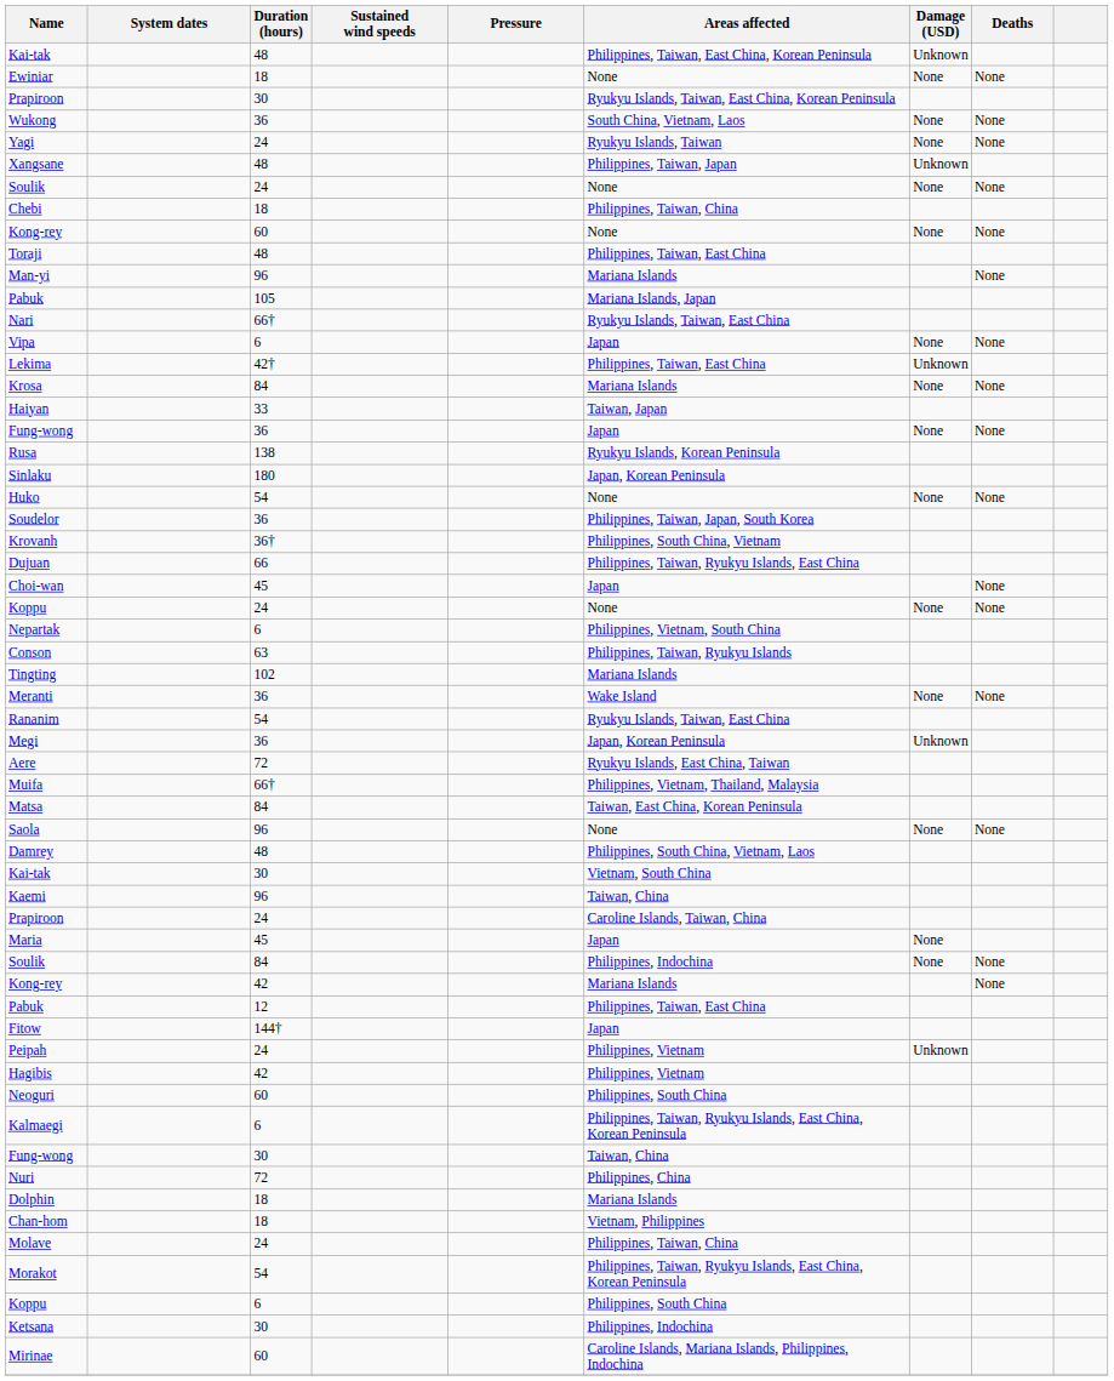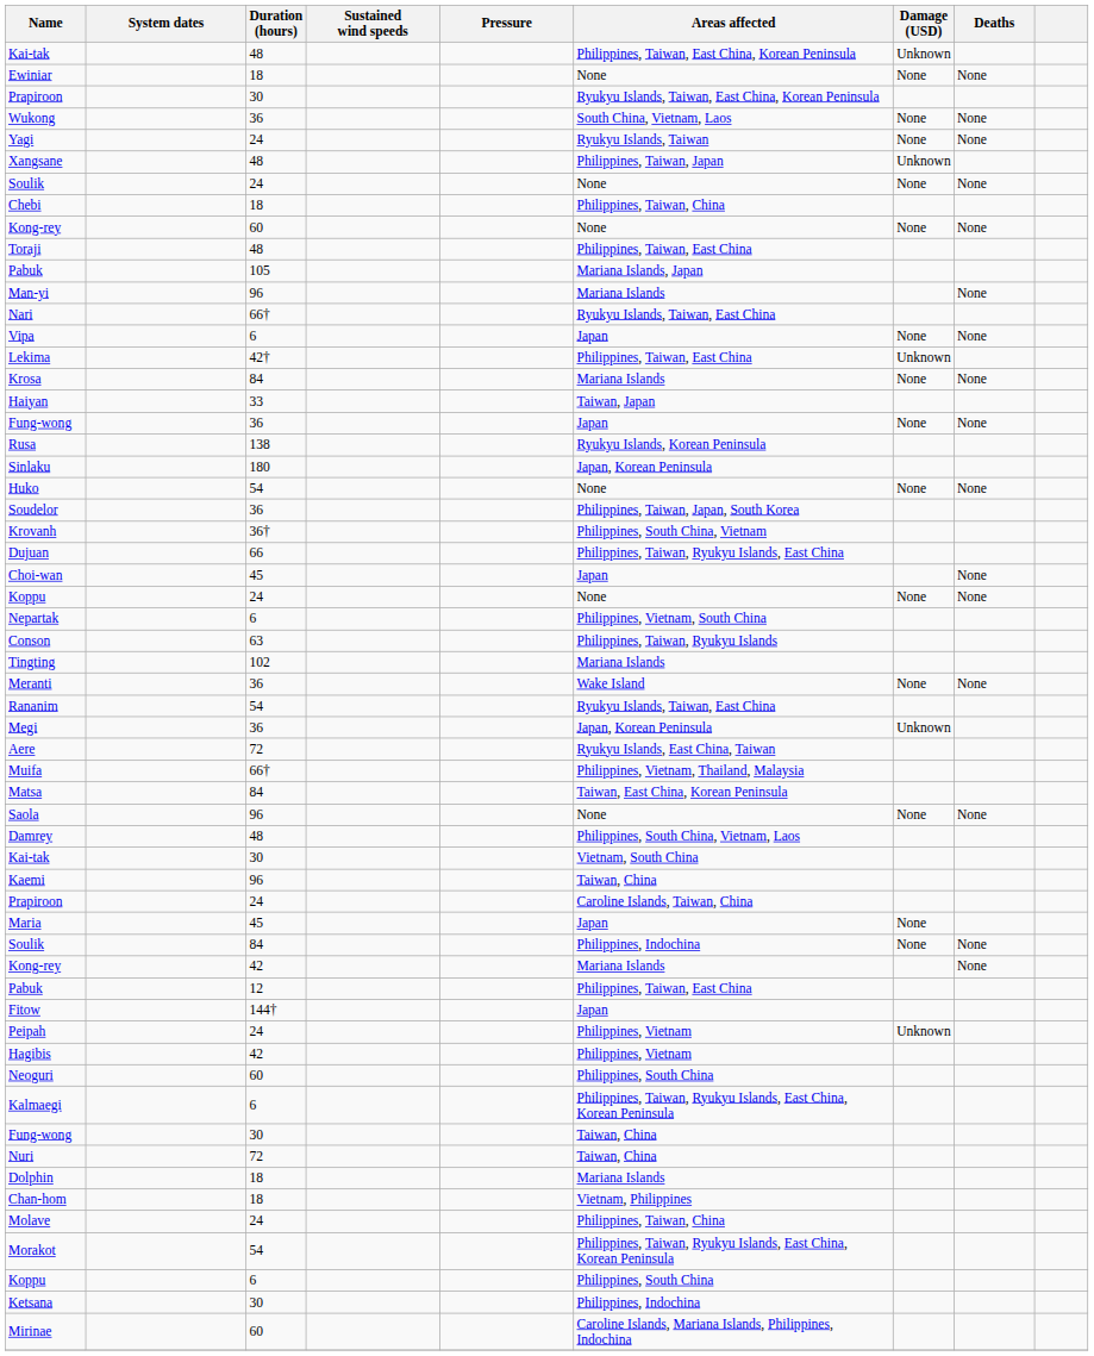rows swapped: Man-yi <-> Pabuk / 105
Nuri | Areas affected: Philippines, China -> Taiwan, China
